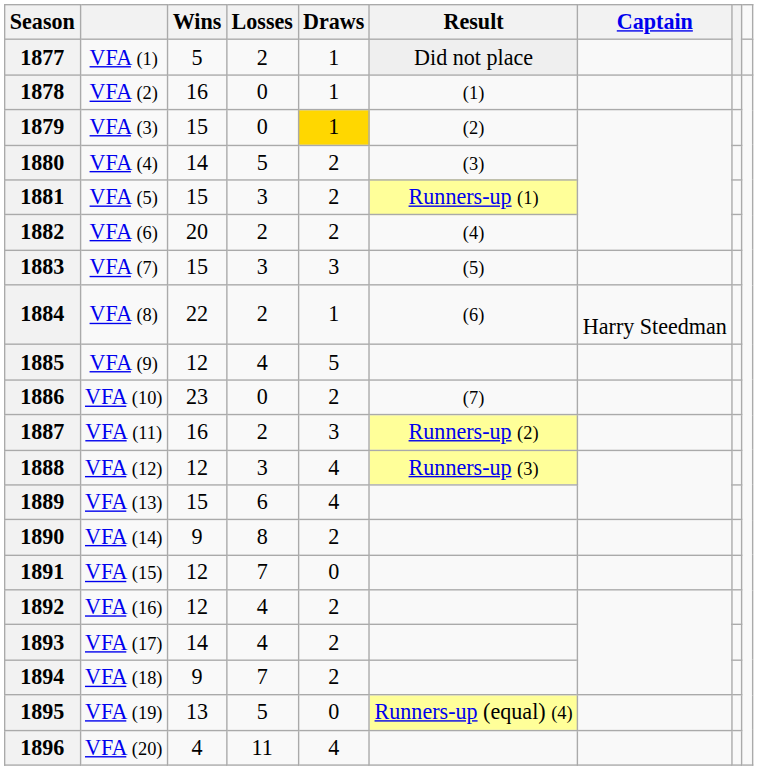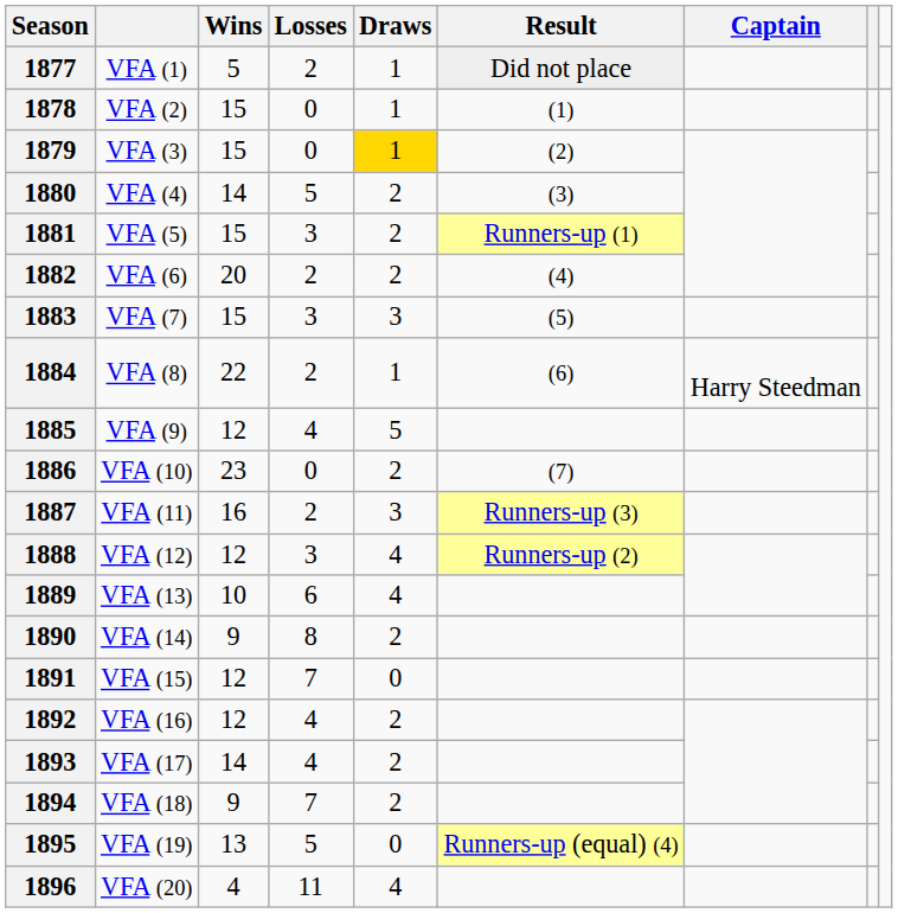1878 | Wins: 16 -> 15
1887 | Result: Runners-up (2) -> Runners-up (3)
1888 | Result: Runners-up (3) -> Runners-up (2)
1889 | Wins: 15 -> 10
